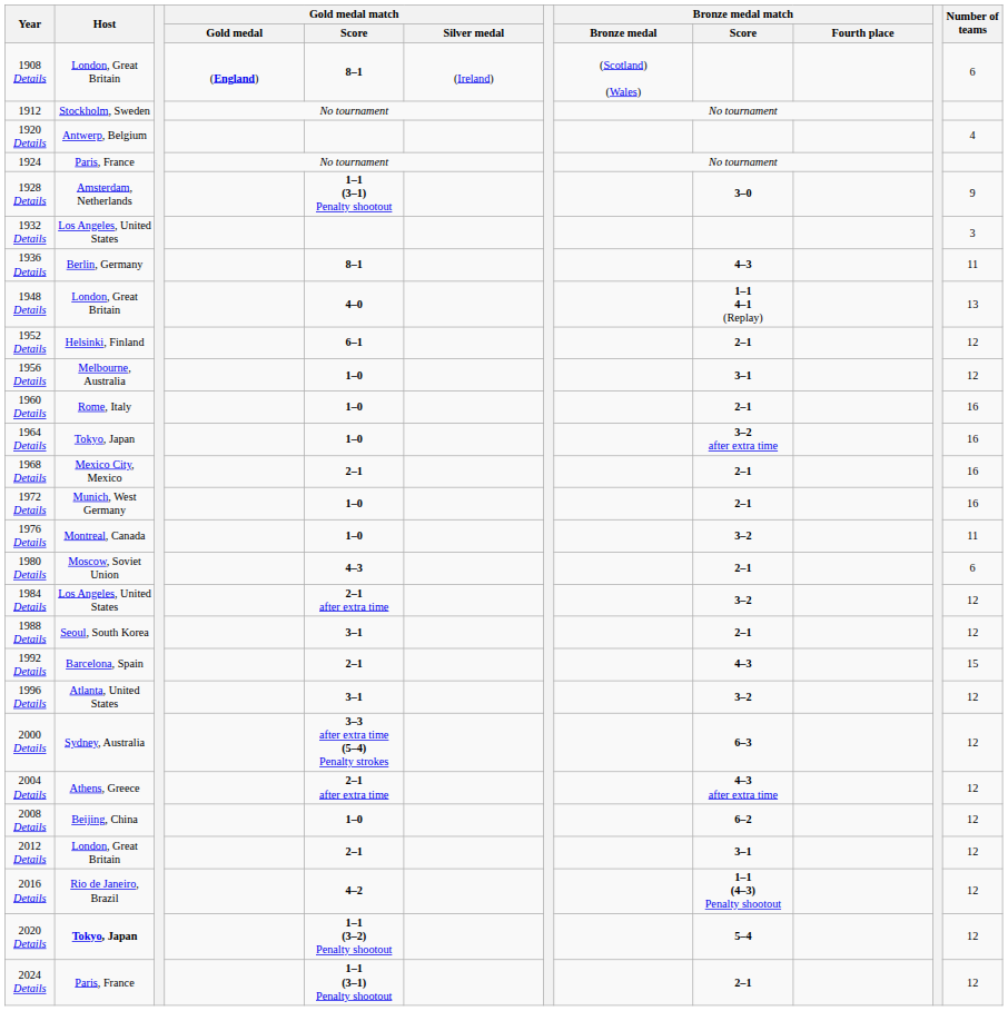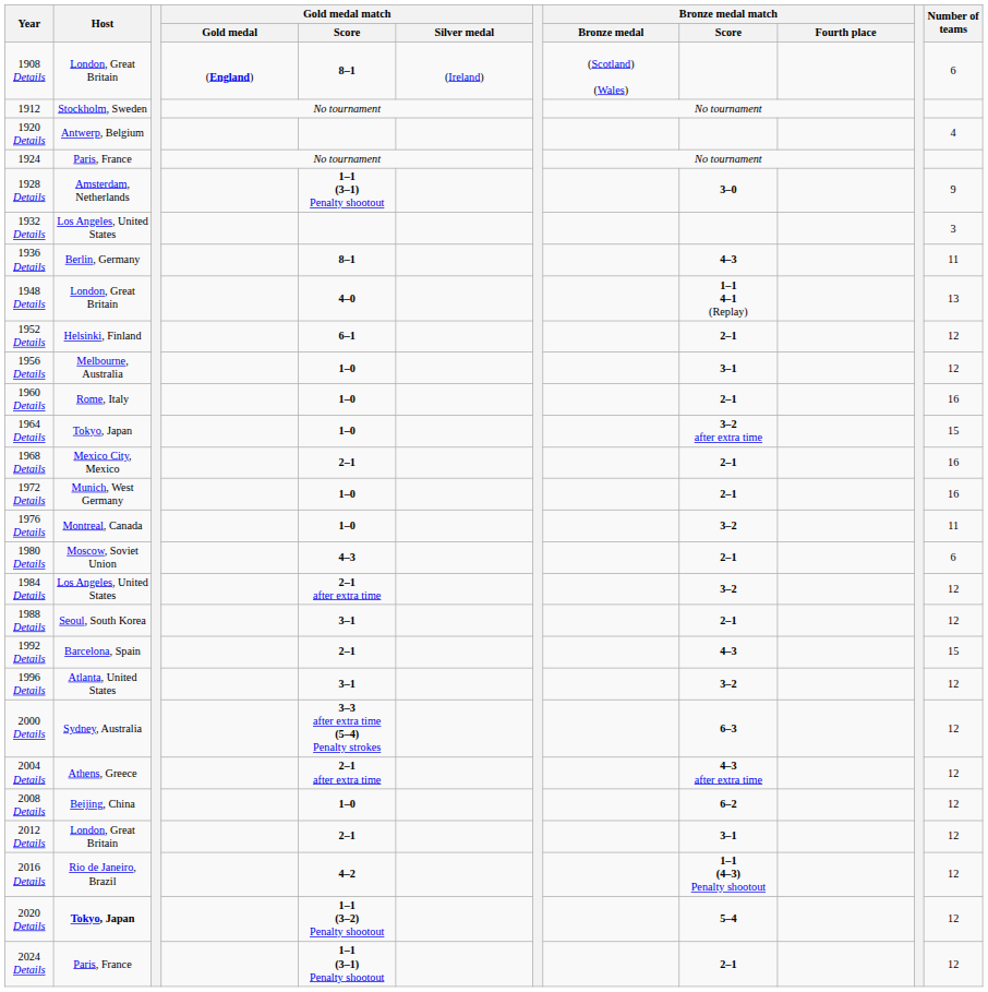1964 Details | Number of teams: 16 -> 15
